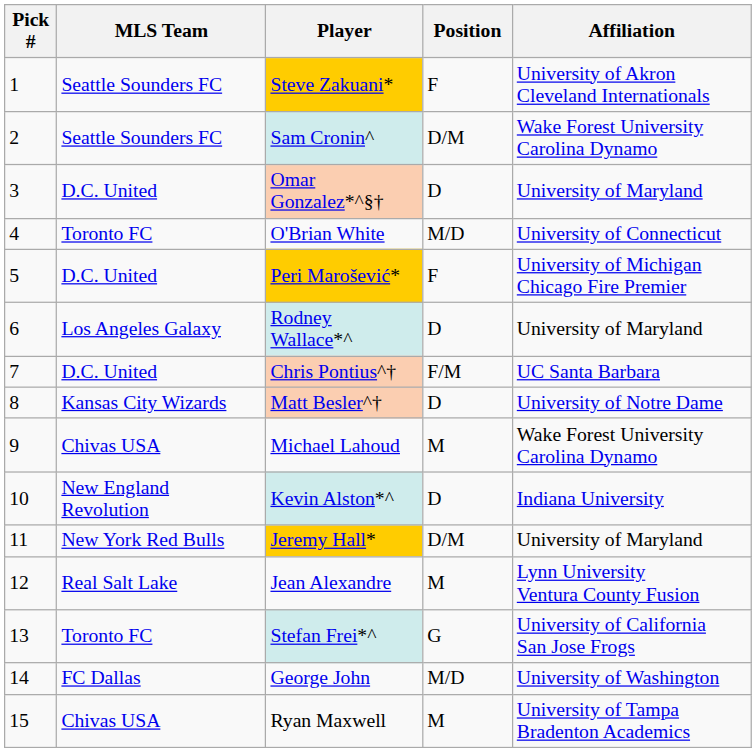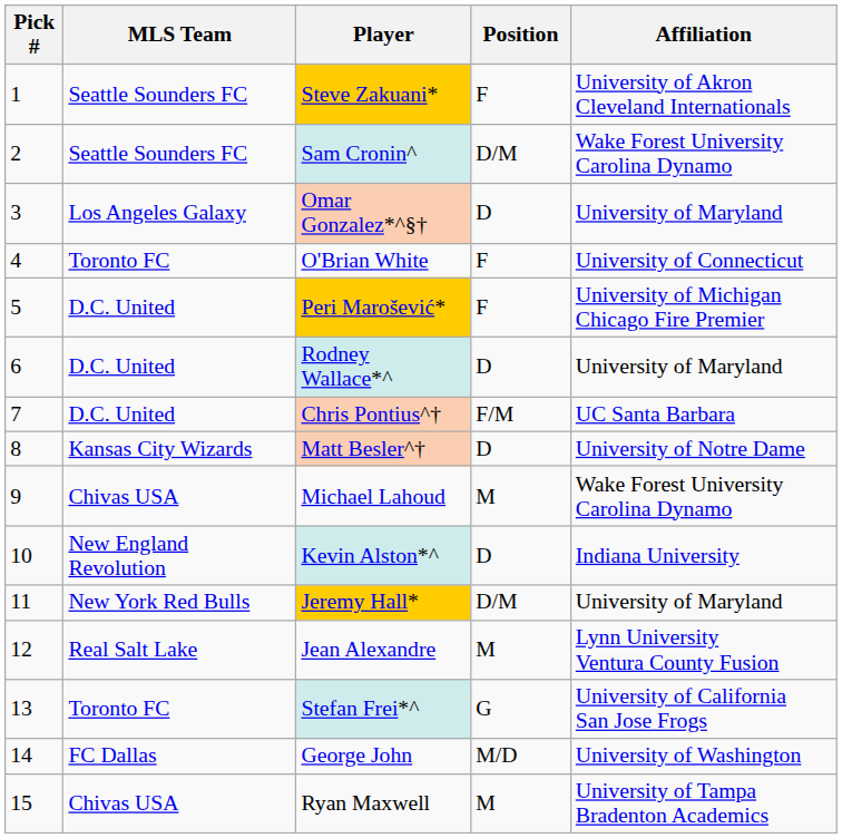Omar Gonzalez*^§† | MLS Team: D.C. United -> Los Angeles Galaxy
O'Brian White | Position: M/D -> F
Rodney Wallace*^ | MLS Team: Los Angeles Galaxy -> D.C. United
